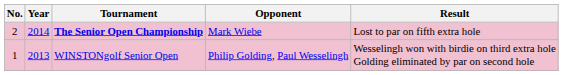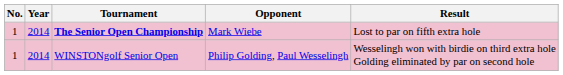The Senior Open Championship | No.: 2 -> 1
WINSTONgolf Senior Open | Year: 2013 -> 2014
